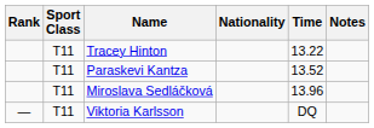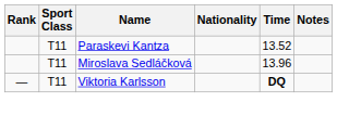- row: T11 | Tracey Hinton | 13.22
Viktoria Karlsson | Time: normal -> bold
